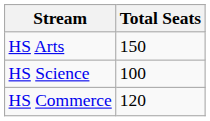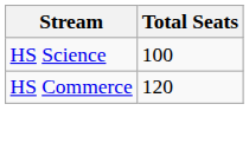- row: HS Arts | 150
